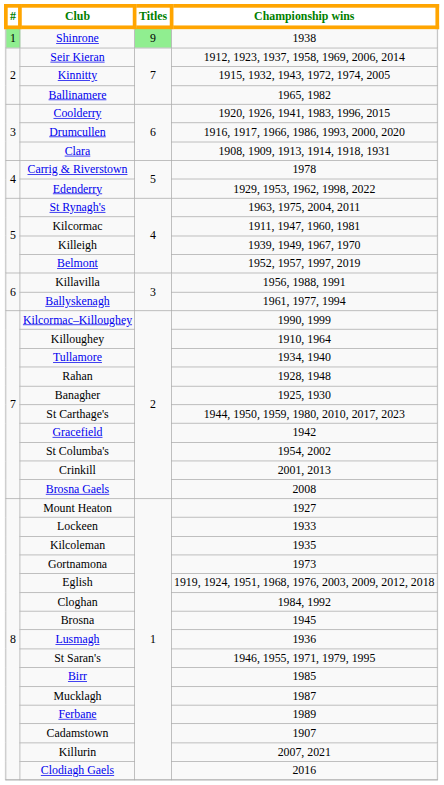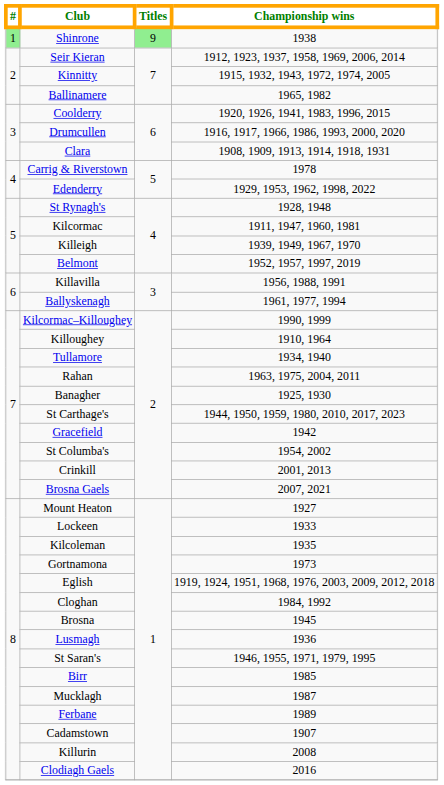St Rynagh's | Championship wins: 1963, 1975, 2004, 2011 -> 1928, 1948
Rahan | Championship wins: 1928, 1948 -> 1963, 1975, 2004, 2011
Brosna Gaels | Championship wins: 2008 -> 2007, 2021
Killurin | Championship wins: 2007, 2021 -> 2008
